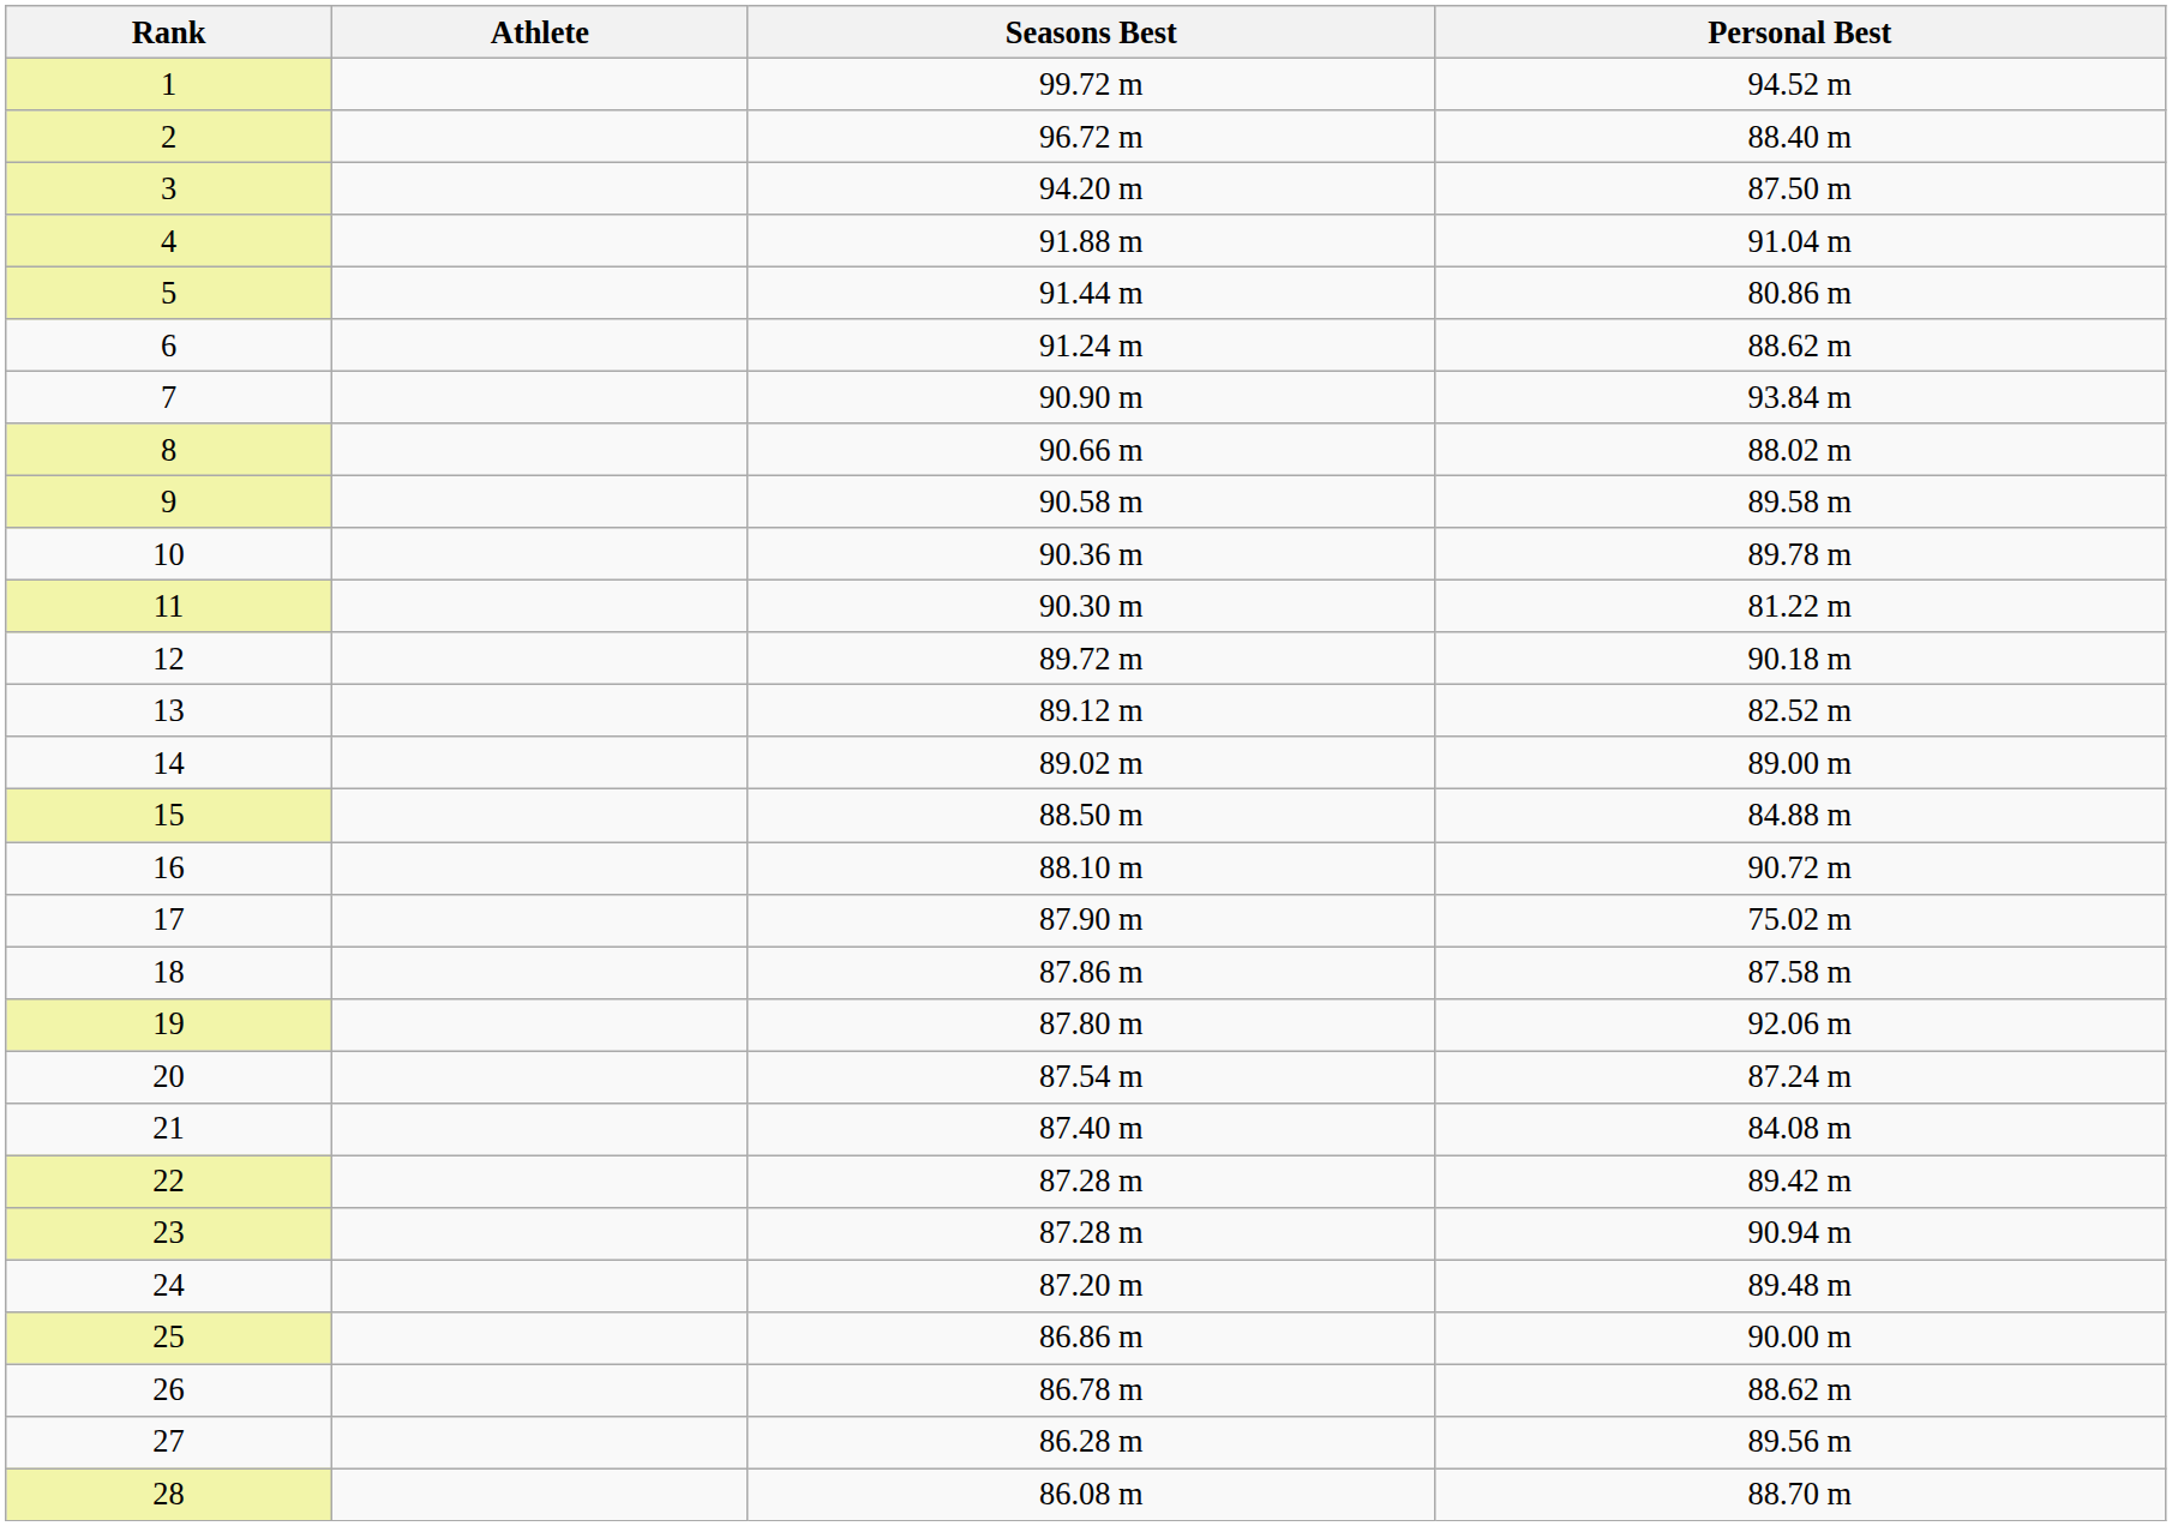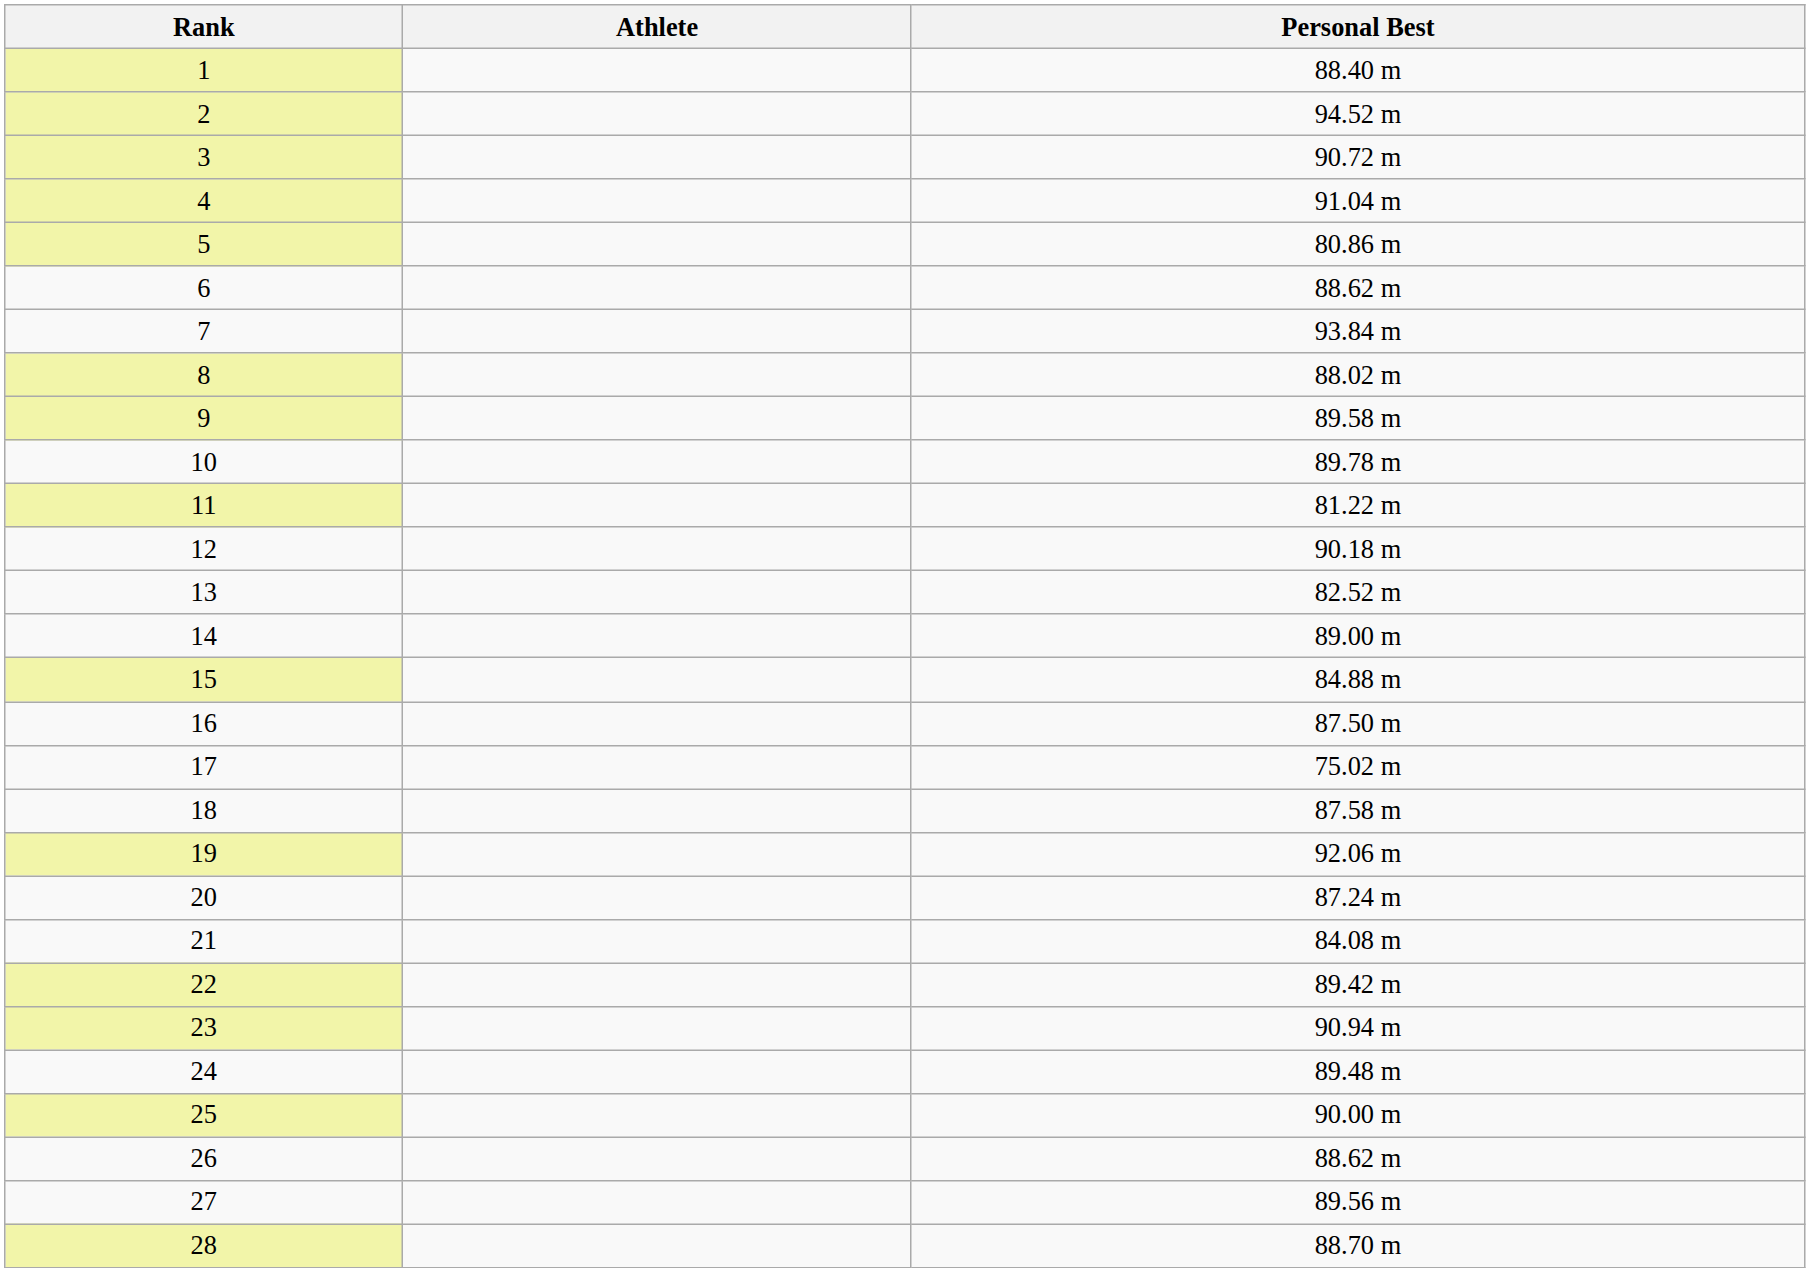- column: Seasons Best | 99.72 m | 96.72 m | 94.20 m | 91.88 m | 91.44 m | 91.24 m | 90.90 m | 90.66 m | 90.58 m | 90.36 m | 90.30 m | 89.72 m | 89.12 m | 89.02 m | 88.50 m | 88.10 m | 87.90 m | 87.86 m | 87.80 m | 87.54 m | 87.40 m | 87.28 m | 87.28 m | 87.20 m | 86.86 m | 86.78 m | 86.28 m | 86.08 m
1 | Personal Best: 94.52 m -> 88.40 m
2 | Personal Best: 88.40 m -> 94.52 m
3 | Personal Best: 87.50 m -> 90.72 m
16 | Personal Best: 90.72 m -> 87.50 m
